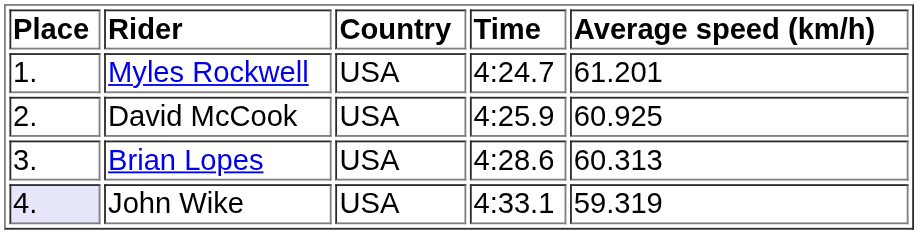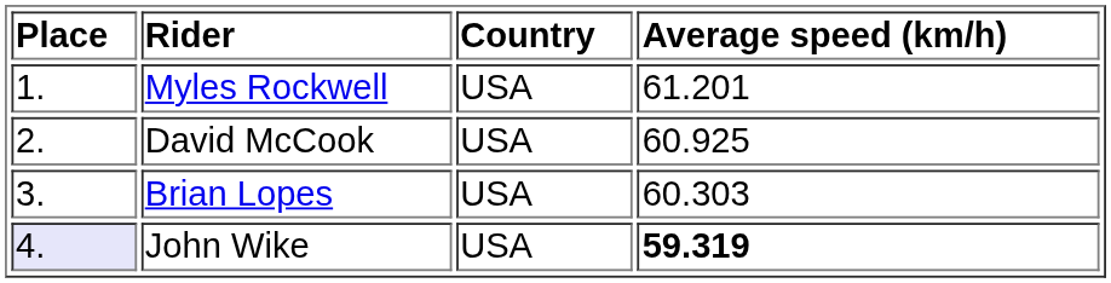- column: Time | 4:24.7 | 4:25.9 | 4:28.6 | 4:33.1
Brian Lopes | Average speed (km/h): 60.313 -> 60.303
John Wike | Average speed (km/h): normal -> bold
